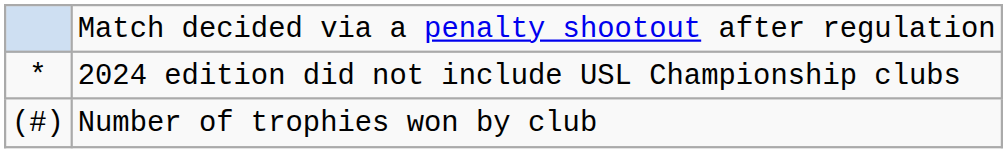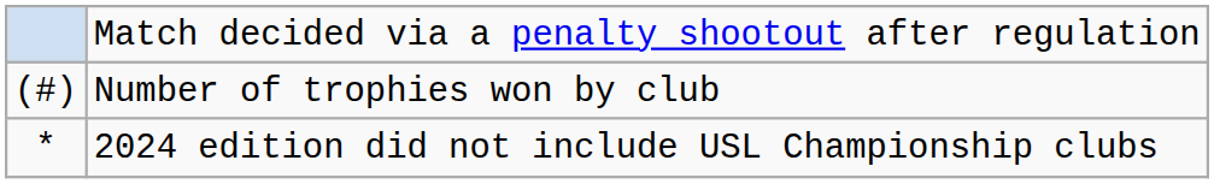rows swapped: Number of trophies won by club <-> 2024 edition did not include USL Championship clubs
